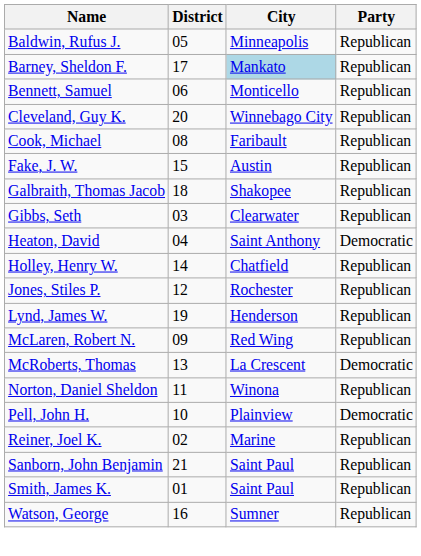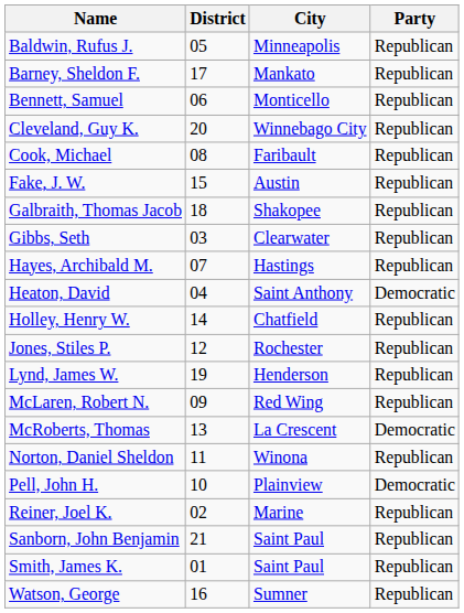Barney, Sheldon F. | City: lightblue background -> no background
+ row: Hayes, Archibald M. | 07 | Hastings | Republican
